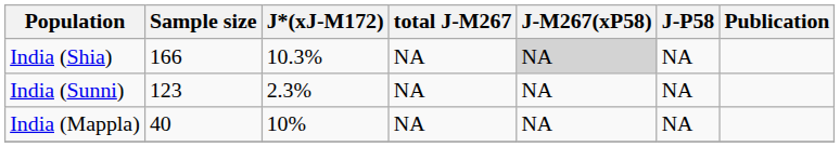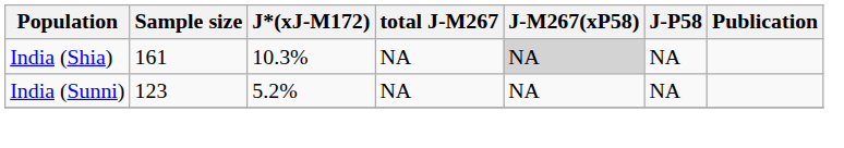India (Shia) | Sample size: 166 -> 161
India (Sunni) | J*(xJ-M172): 2.3% -> 5.2%
- row: India (Mappla) | 40 | 10% | NA | NA | NA
